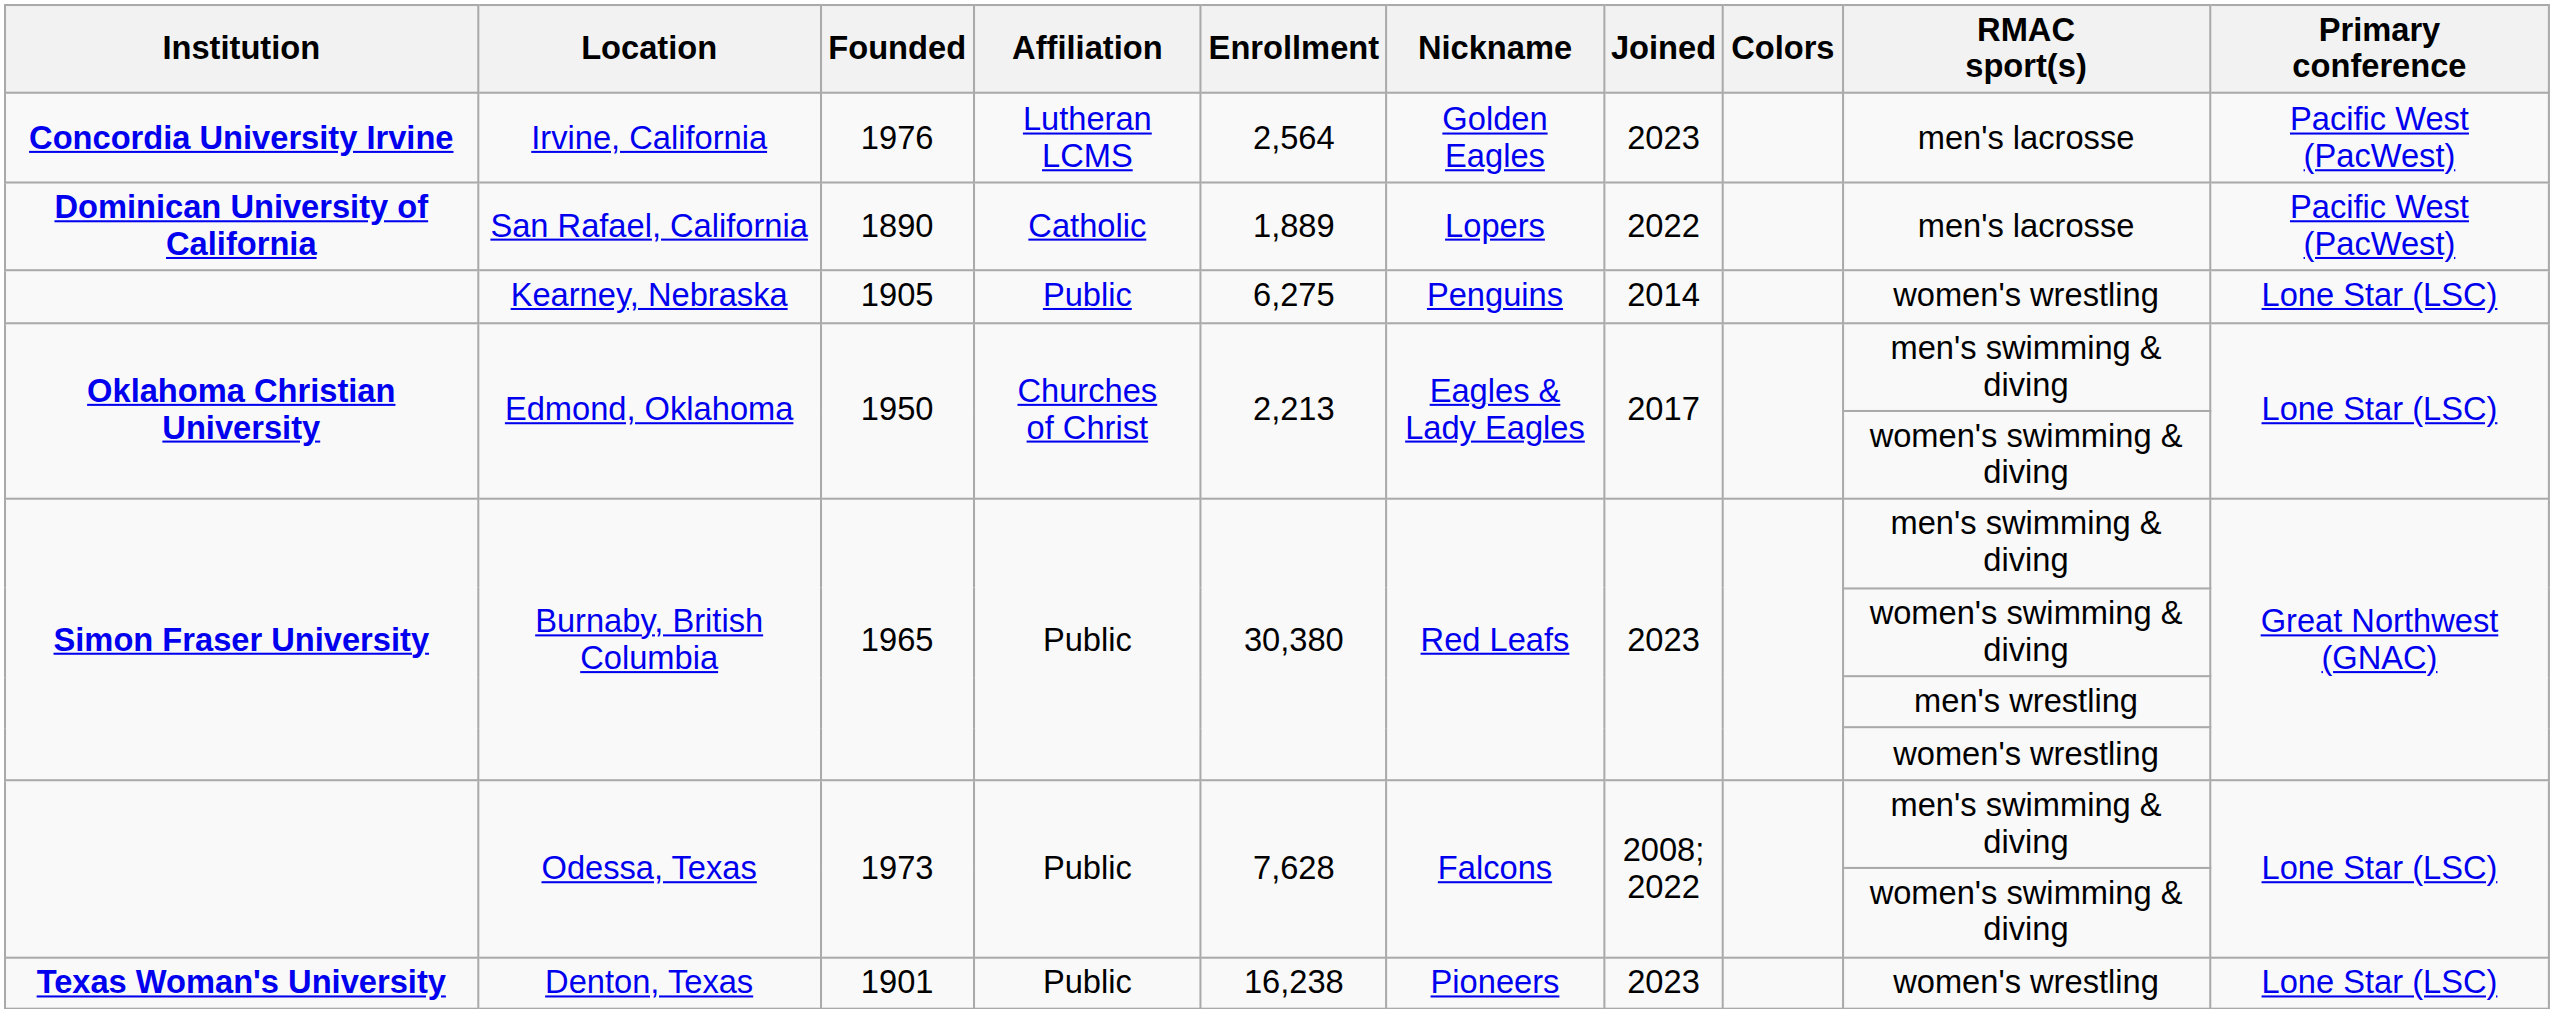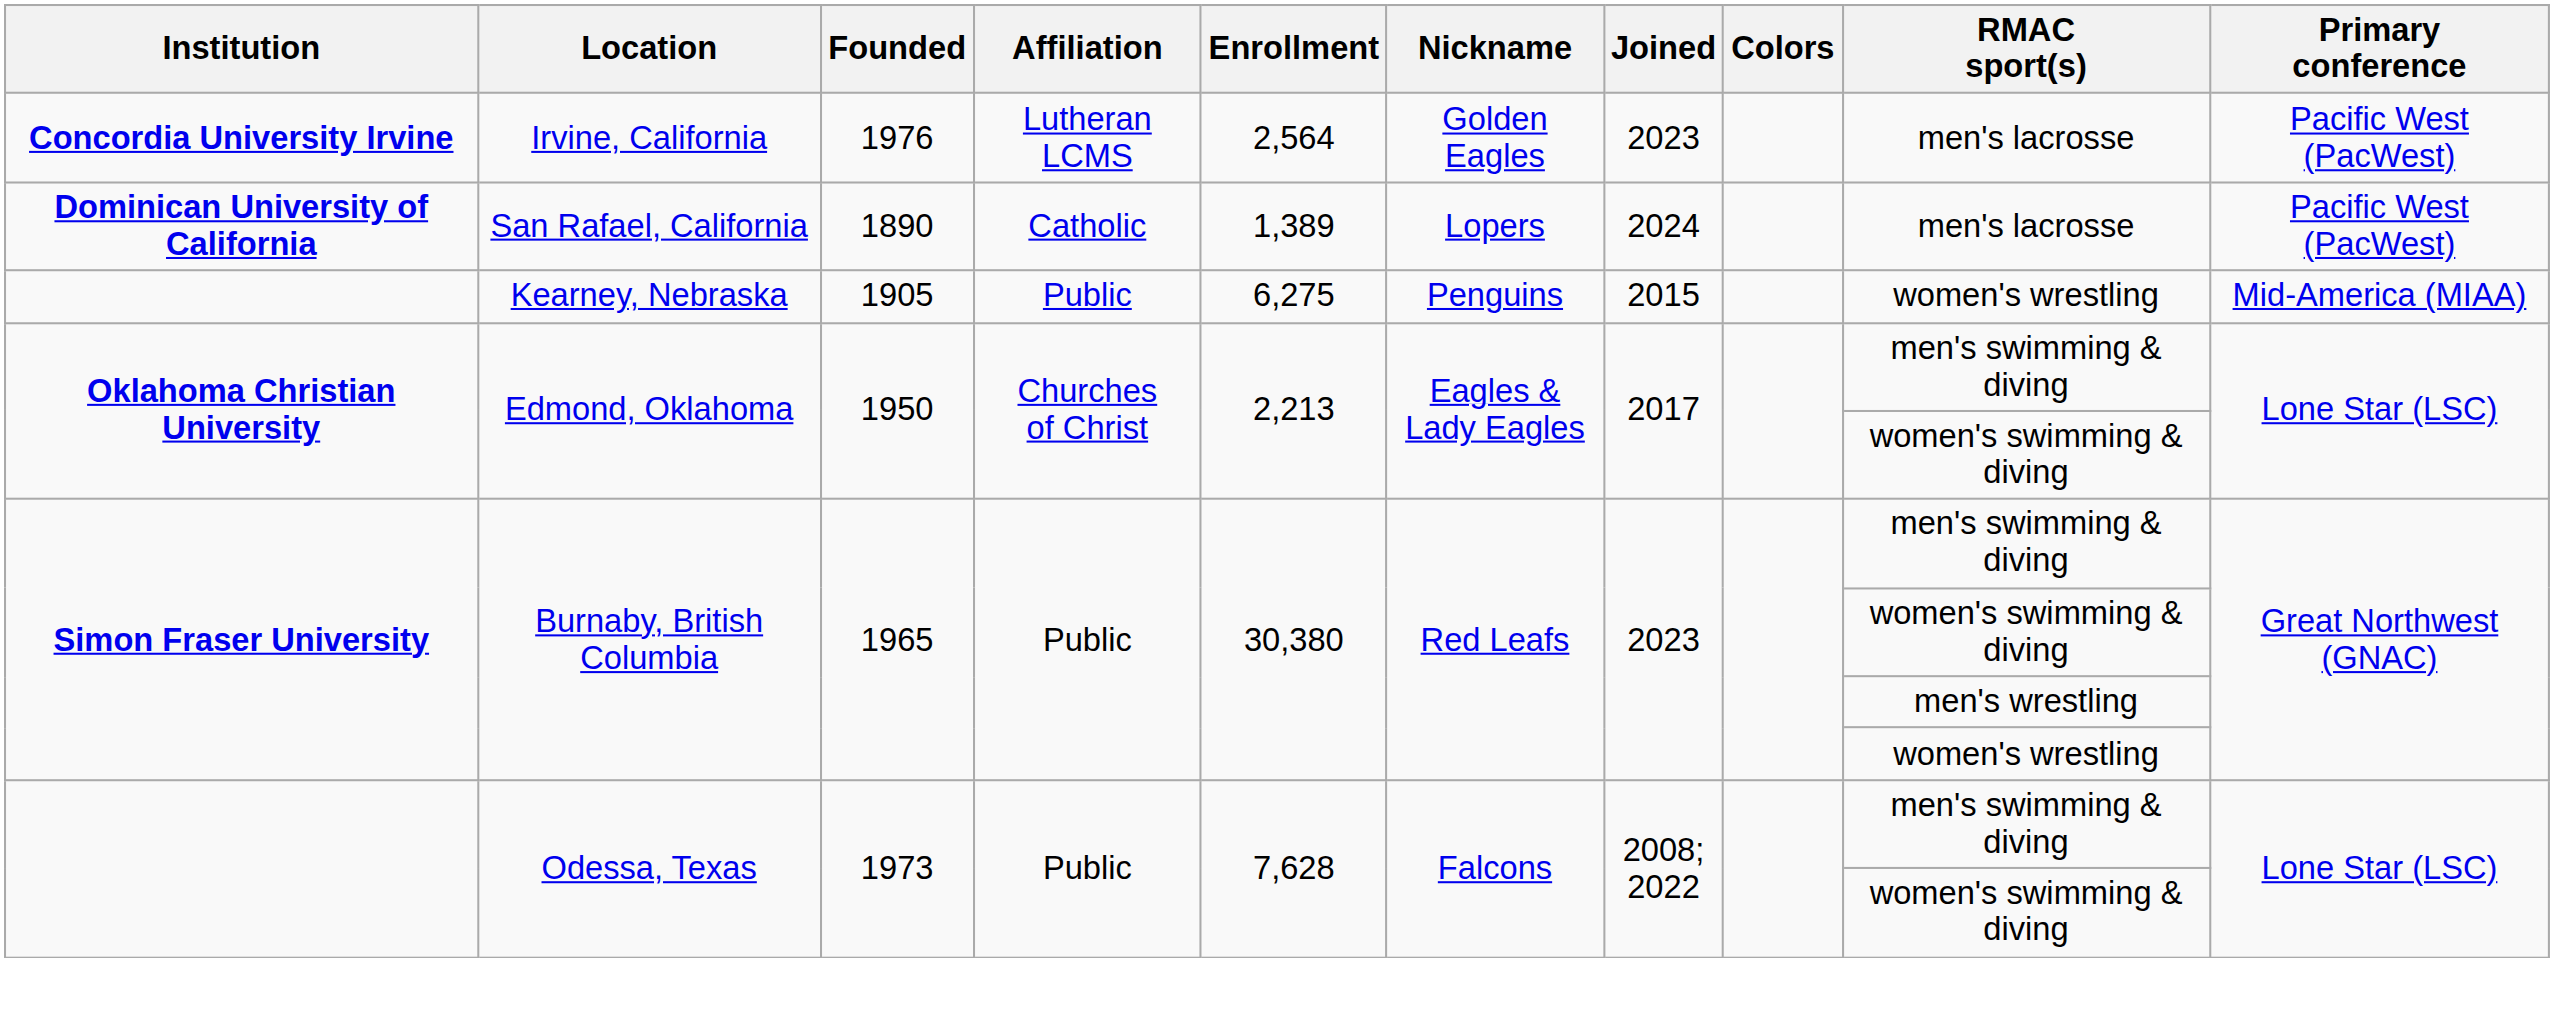San Rafael, California | Enrollment: 1,889 -> 1,389
San Rafael, California | Joined: 2022 -> 2024
Kearney, Nebraska | Joined: 2014 -> 2015
Kearney, Nebraska | Primary conference: Lone Star (LSC) -> Mid-America (MIAA)
- row: Texas Woman's University | Denton, Texas | 1901 | Public | 16,238 | Pioneers | 2023 | women's wrestling | Lone Star (LSC)
